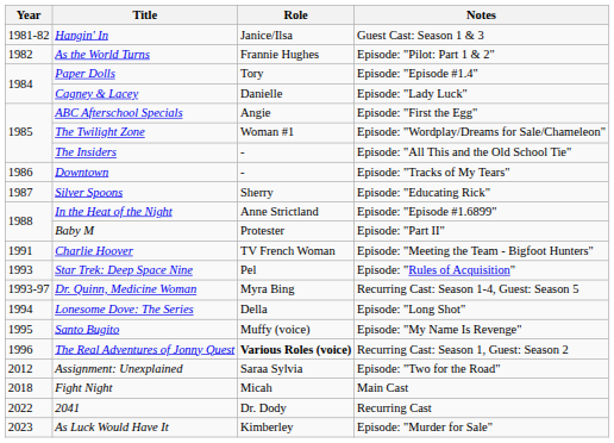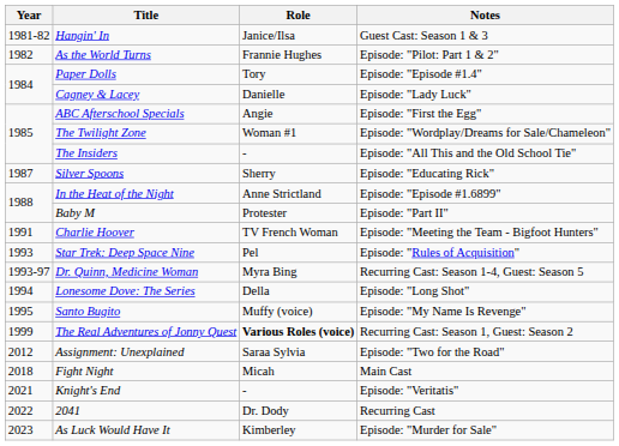- row: 1986 | Downtown | - | Episode: "Tracks of My Tears"
The Real Adventures of Jonny Quest | Year: 1996 -> 1999
+ row: 2021 | Knight's End | - | Episode: "Veritatis"
